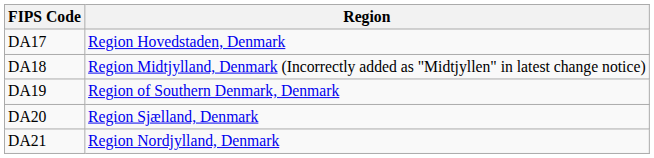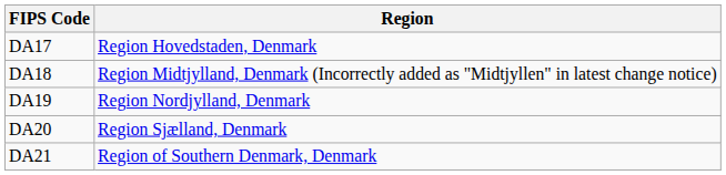DA19 | Region: Region of Southern Denmark, Denmark -> Region Nordjylland, Denmark
DA21 | Region: Region Nordjylland, Denmark -> Region of Southern Denmark, Denmark
